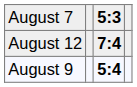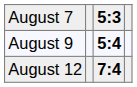rows swapped: August 9 <-> August 12
